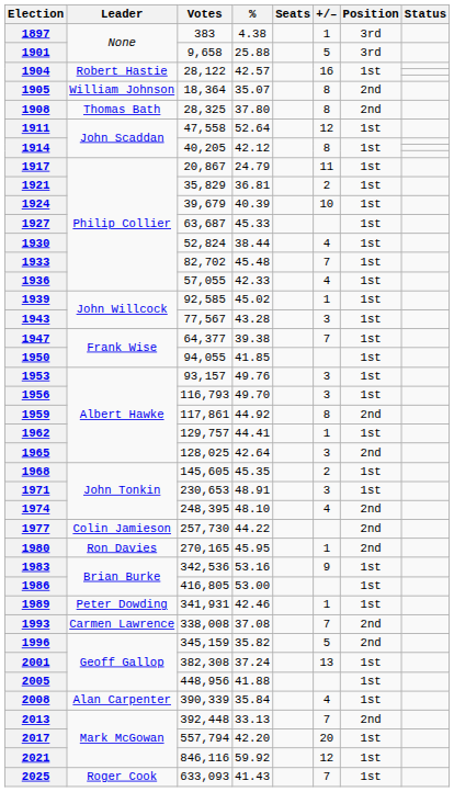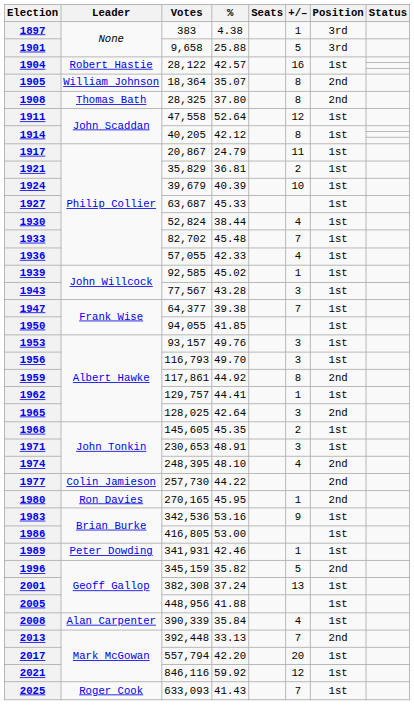- row: 1993 | Carmen Lawrence | 338,008 | 37.08 | 7 | 2nd
